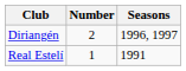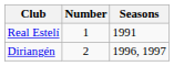rows swapped: Diriangén <-> Real Estelí
